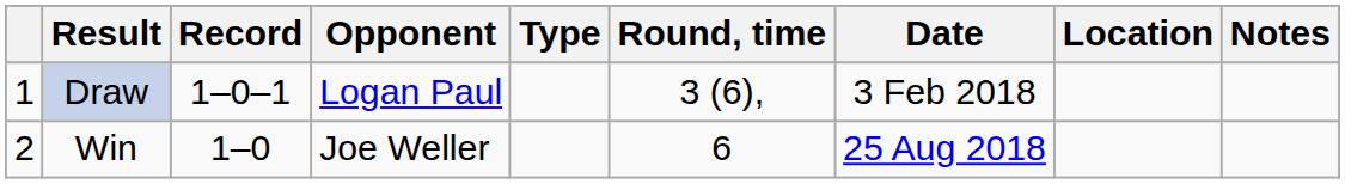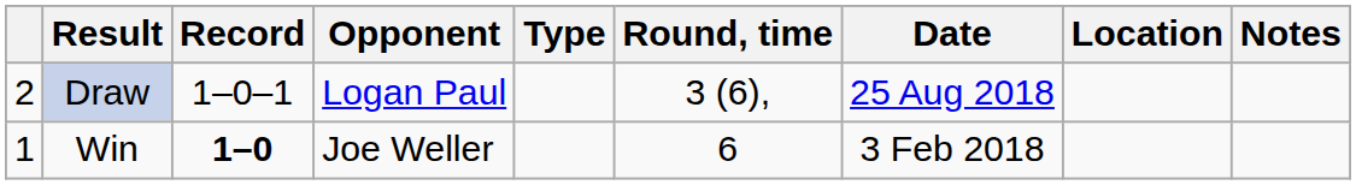Draw | column 1: 1 -> 2
Draw | Date: 3 Feb 2018 -> 25 Aug 2018
Win | column 1: 2 -> 1
Win | Record: normal -> bold
Win | Date: 25 Aug 2018 -> 3 Feb 2018
